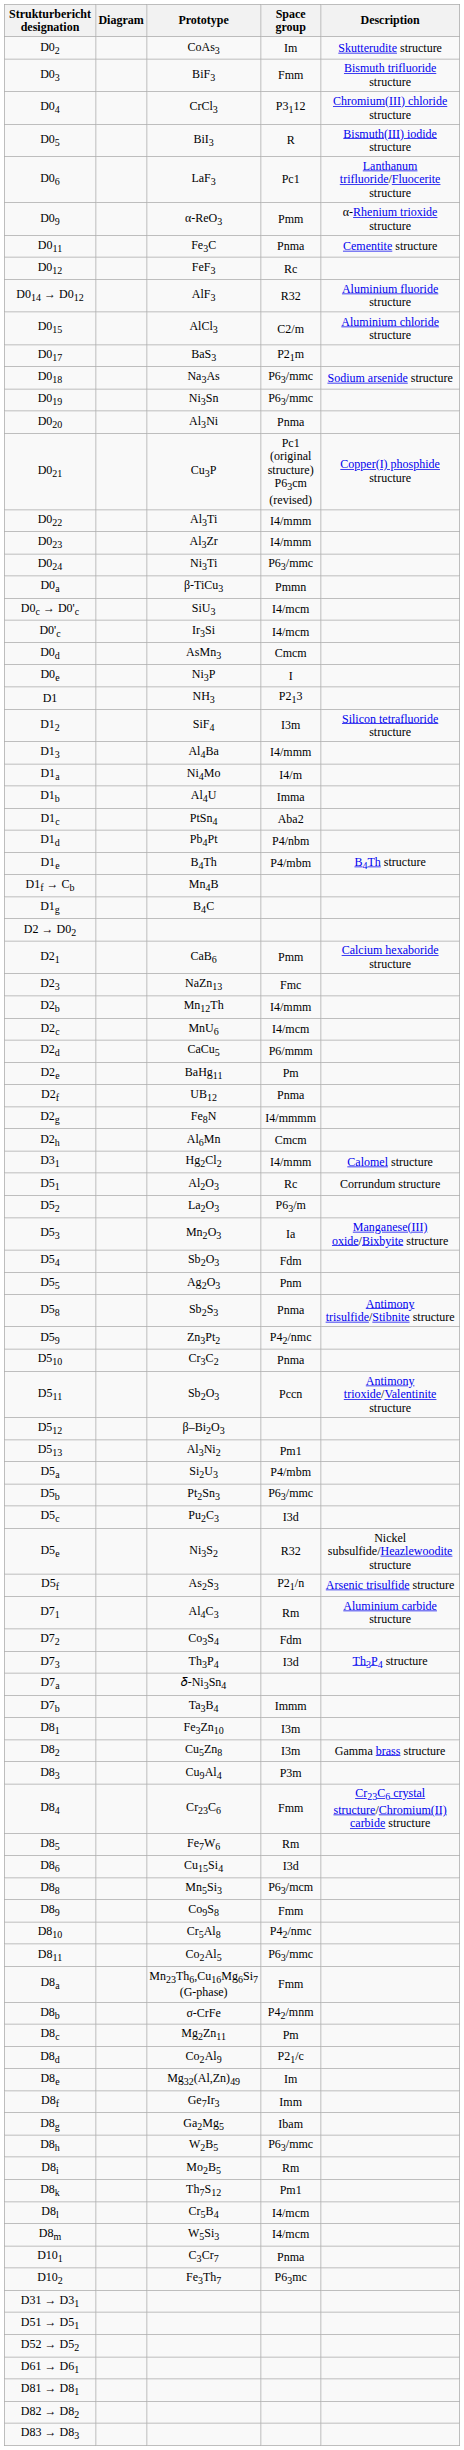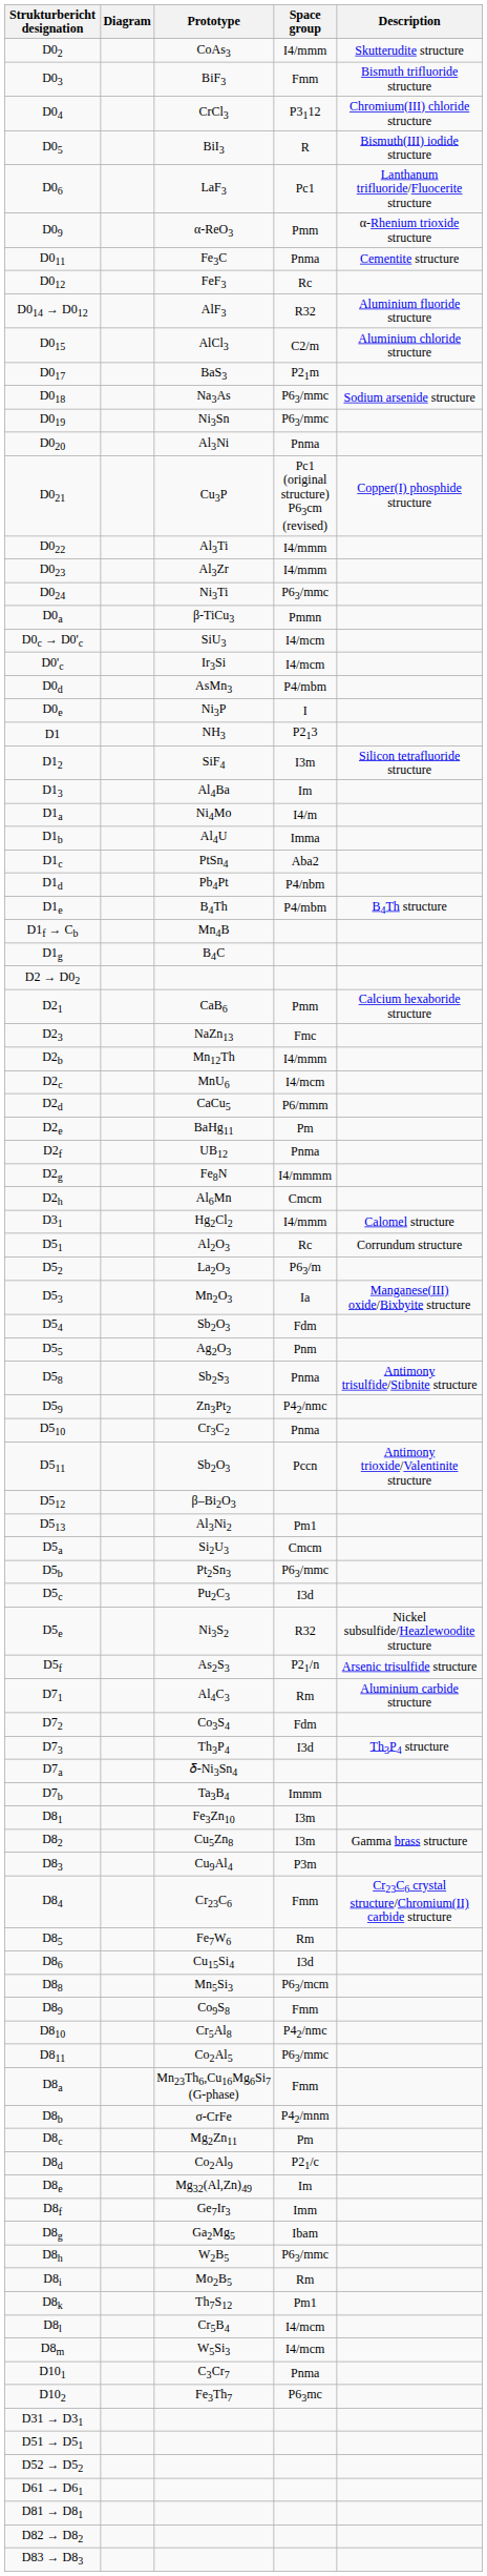CoAs3 | Space group: Im -> I4/mmm
AsMn3 | Space group: Cmcm -> P4/mbm
Al4Ba | Space group: I4/mmm -> Im
Si2U3 | Space group: P4/mbm -> Cmcm
